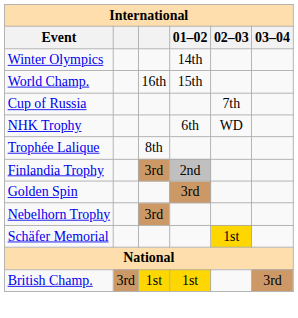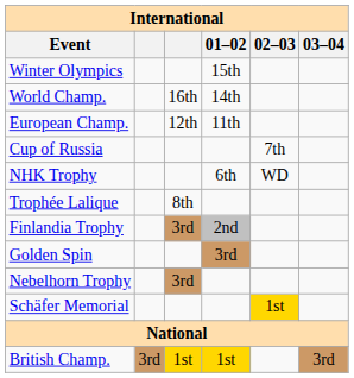Winter Olympics | 01–02: 14th -> 15th
World Champ. | 01–02: 15th -> 14th
+ row: European Champ. | 12th | 11th
